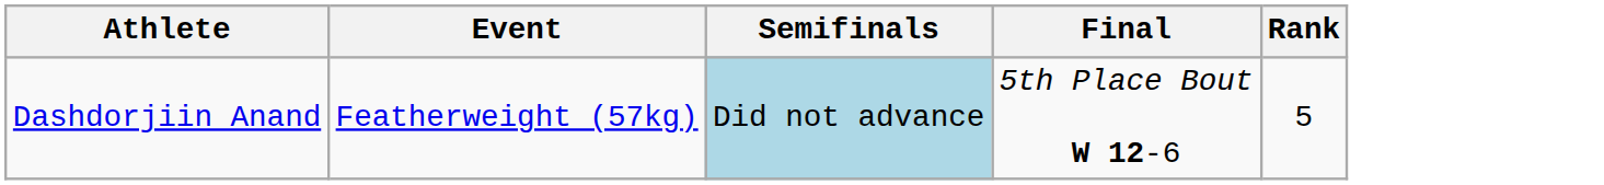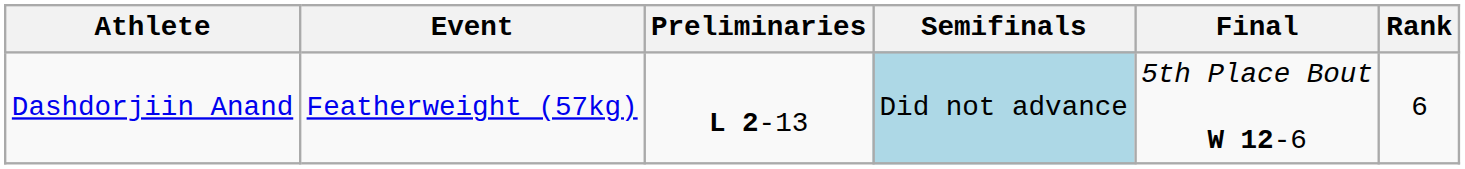+ column: Preliminaries | L 2-13
Dashdorjiin Anand | Rank: 5 -> 6
